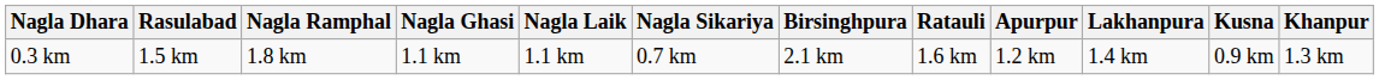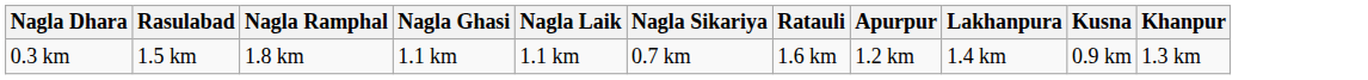- column: Birsinghpura | 2.1 km
